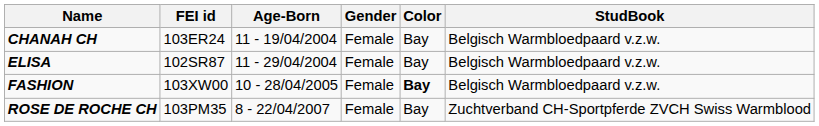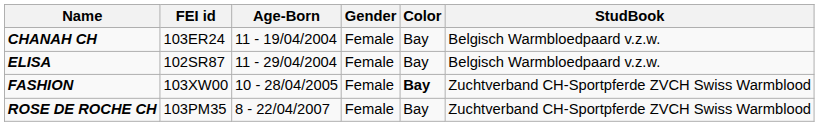FASHION | StudBook: Belgisch Warmbloedpaard v.z.w. -> Zuchtverband CH-Sportpferde ZVCH Swiss Warmblood
